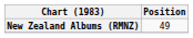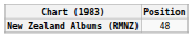New Zealand Albums (RMNZ) | Position: 49 -> 48
